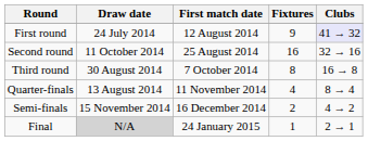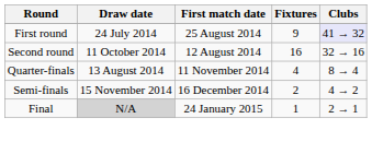First round | First match date: 12 August 2014 -> 25 August 2014
Second round | First match date: 25 August 2014 -> 12 August 2014
- row: Third round | 30 August 2014 | 7 October 2014 | 8 | 16 → 8
